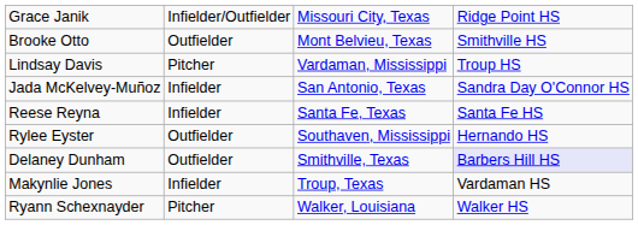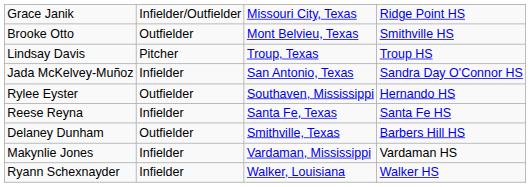Lindsay Davis | column 3: Vardaman, Mississippi -> Troup, Texas
rows swapped: Reese Reyna <-> Rylee Eyster
Delaney Dunham | column 4: lavender background -> no background
Makynlie Jones | column 3: Troup, Texas -> Vardaman, Mississippi
Ryann Schexnayder | column 2: Pitcher -> Infielder
